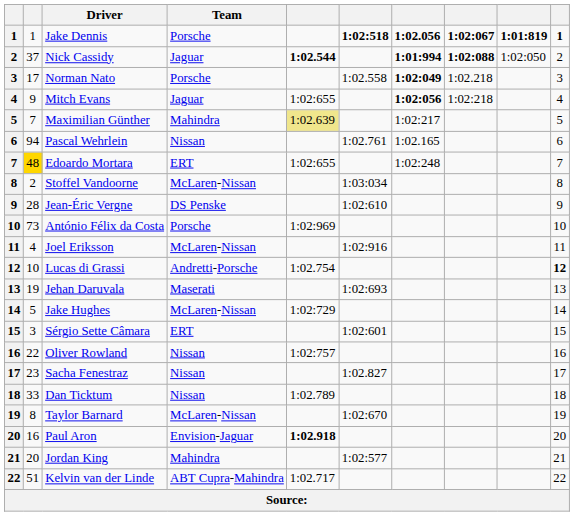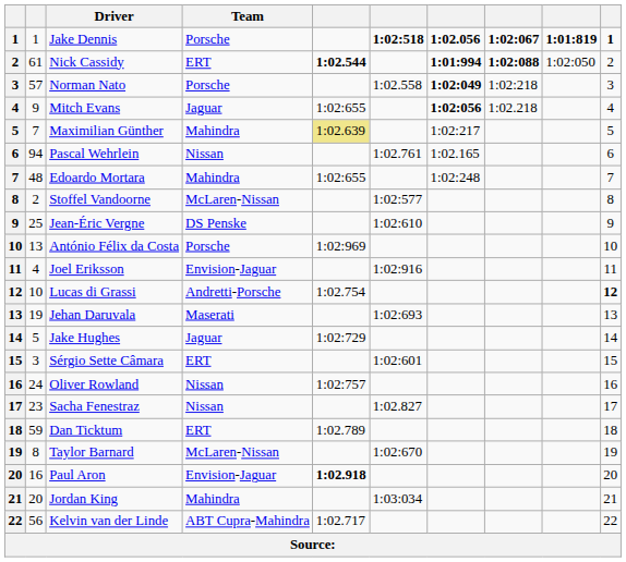Nick Cassidy | column 2: 37 -> 61
Nick Cassidy | Team: Jaguar -> ERT
Norman Nato | column 2: 17 -> 57
Norman Nato | column 8: 1:02.218 -> 1:02:218
Mitch Evans | column 8: 1:02:218 -> 1:02.218
Edoardo Mortara | column 2: gold background -> no background
Edoardo Mortara | Team: ERT -> Mahindra
Stoffel Vandoorne | column 6: 1:03:034 -> 1:02:577
Jean-Éric Vergne | column 2: 28 -> 25
António Félix da Costa | column 2: 73 -> 13
Joel Eriksson | Team: McLaren-Nissan -> Envision-Jaguar
Jake Hughes | Team: McLaren-Nissan -> Jaguar
Oliver Rowland | column 2: 22 -> 24
Dan Ticktum | column 2: 33 -> 59
Dan Ticktum | Team: Nissan -> ERT
Jordan King | column 6: 1:02:577 -> 1:03:034
Kelvin van der Linde | column 2: 51 -> 56
